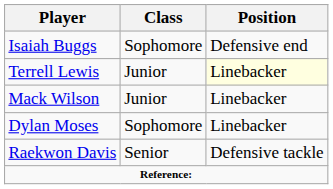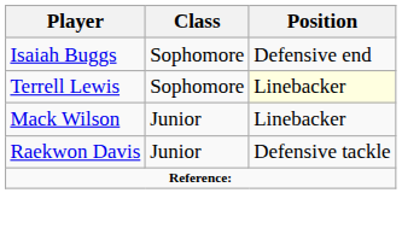Terrell Lewis | Class: Junior -> Sophomore
- row: Dylan Moses | Sophomore | Linebacker
Raekwon Davis | Class: Senior -> Junior
